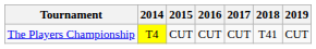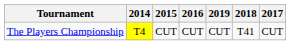columns swapped: 2017 <-> 2019
